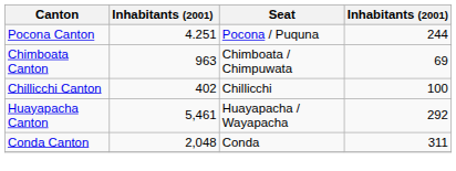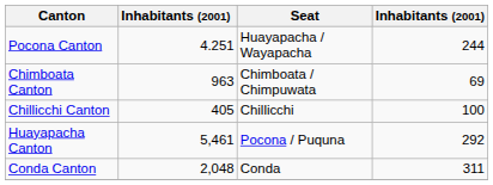Pocona Canton | Seat: Pocona / Puquna -> Huayapacha / Wayapacha
Chillicchi Canton | column 2: 402 -> 405
Huayapacha Canton | Seat: Huayapacha / Wayapacha -> Pocona / Puquna
